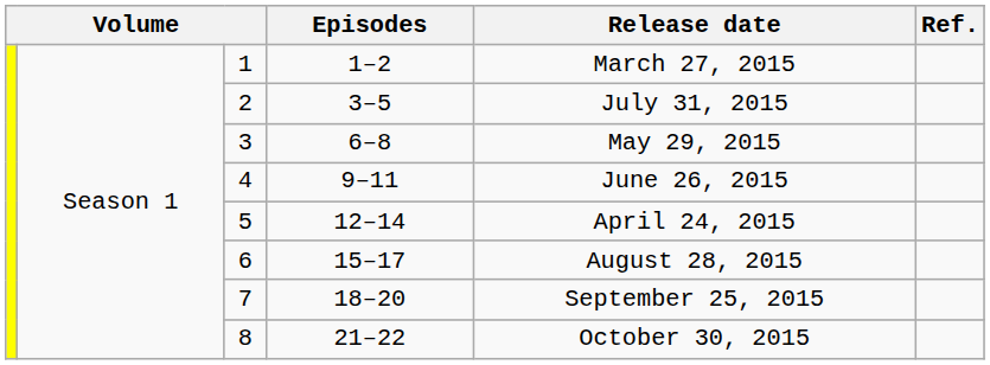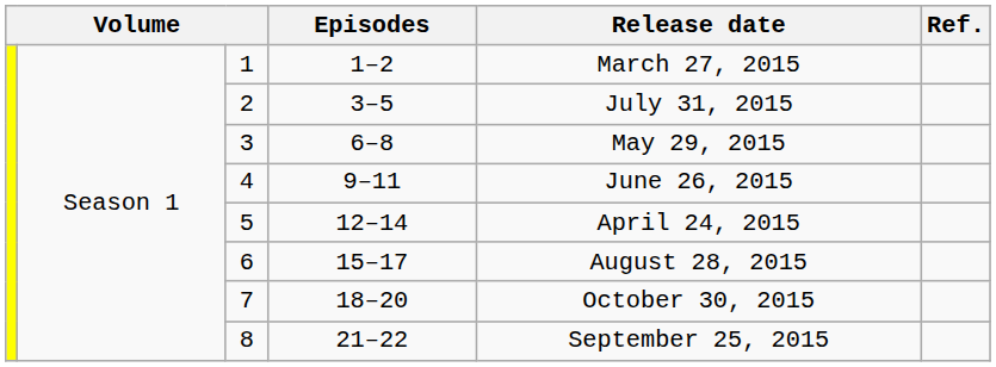7 | Release date: September 25, 2015 -> October 30, 2015
8 | Release date: October 30, 2015 -> September 25, 2015
